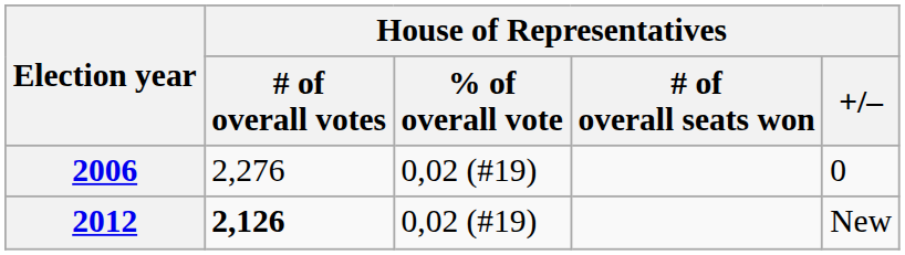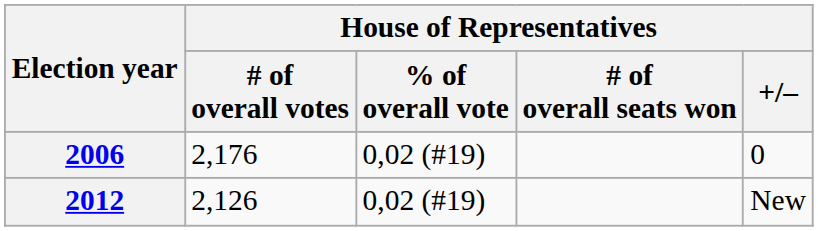2006 | House of Representatives / # of overall votes: 2,276 -> 2,176
2012 | House of Representatives / # of overall votes: bold -> normal
